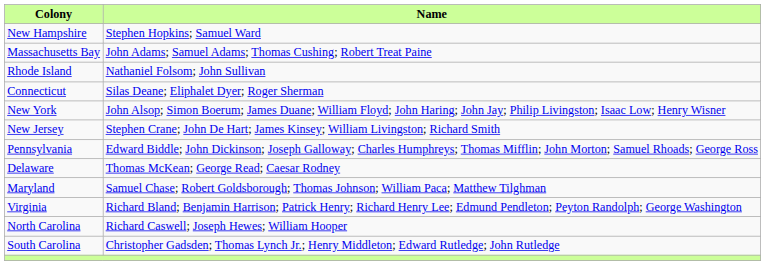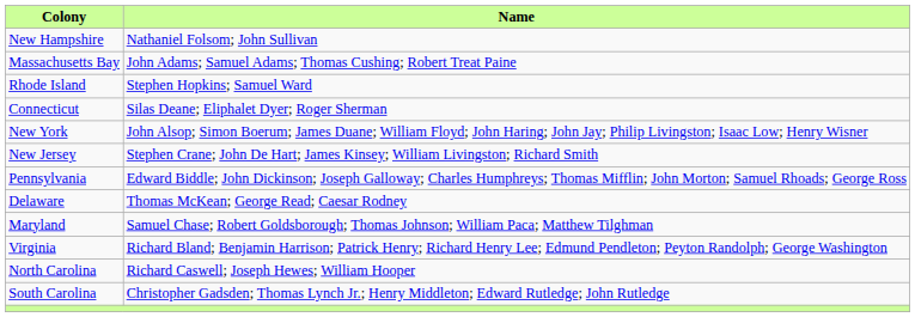New Hampshire | Name: Stephen Hopkins; Samuel Ward -> Nathaniel Folsom; John Sullivan
Rhode Island | Name: Nathaniel Folsom; John Sullivan -> Stephen Hopkins; Samuel Ward
